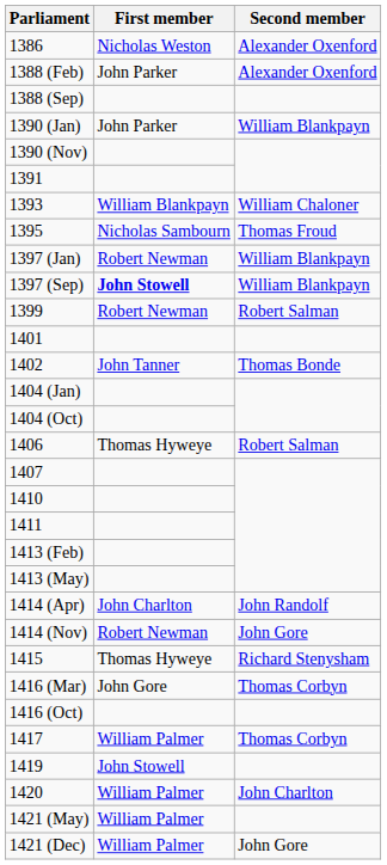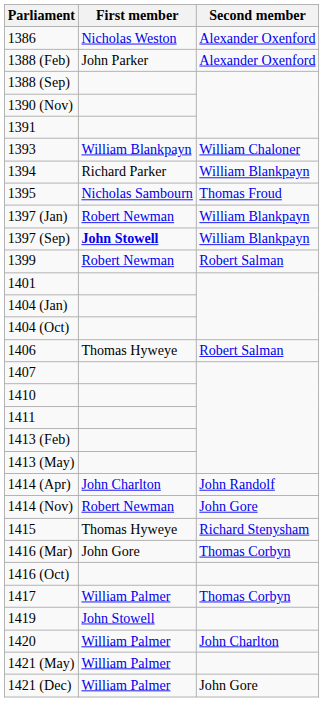- row: 1390 (Jan) | John Parker | William Blankpayn
+ row: 1394 | Richard Parker | William Blankpayn
- row: 1402 | John Tanner | Thomas Bonde
